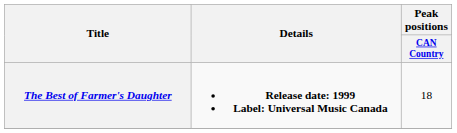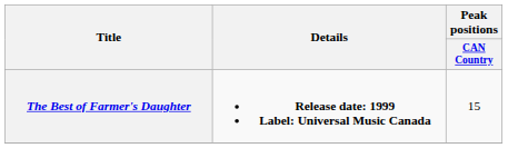The Best of Farmer's Daughter | Peak positions / CAN Country: 18 -> 15
